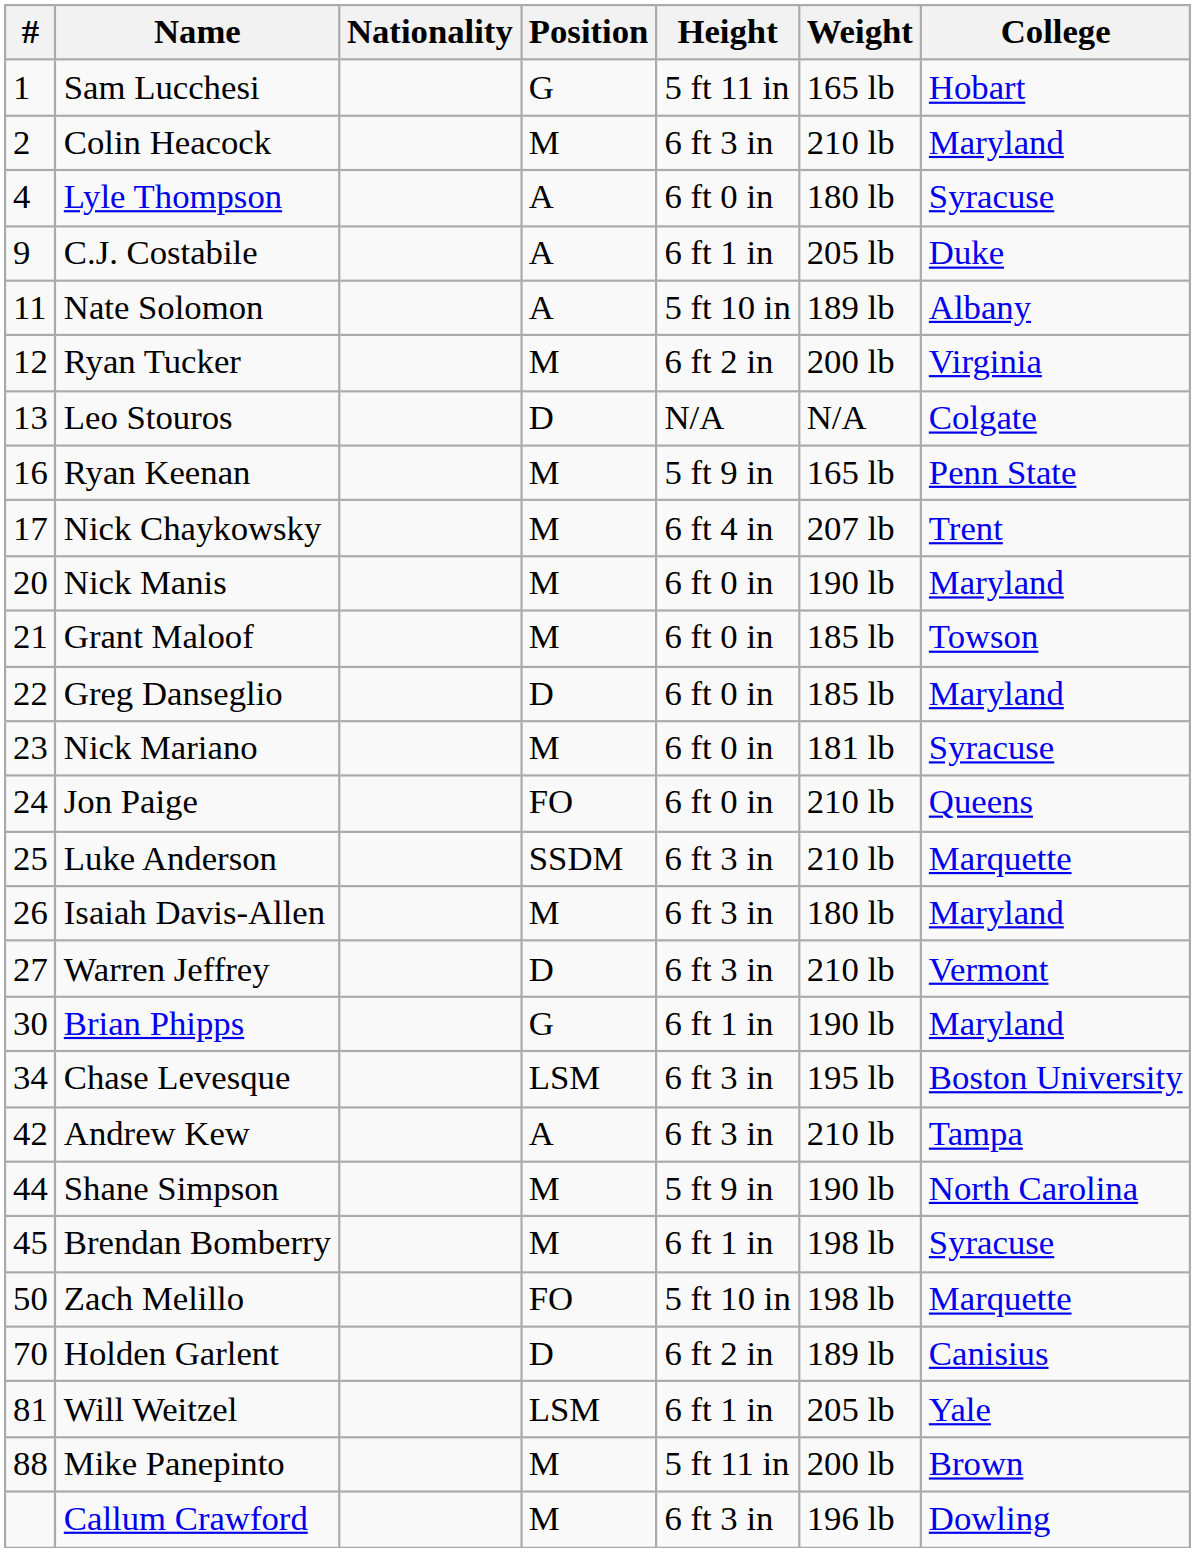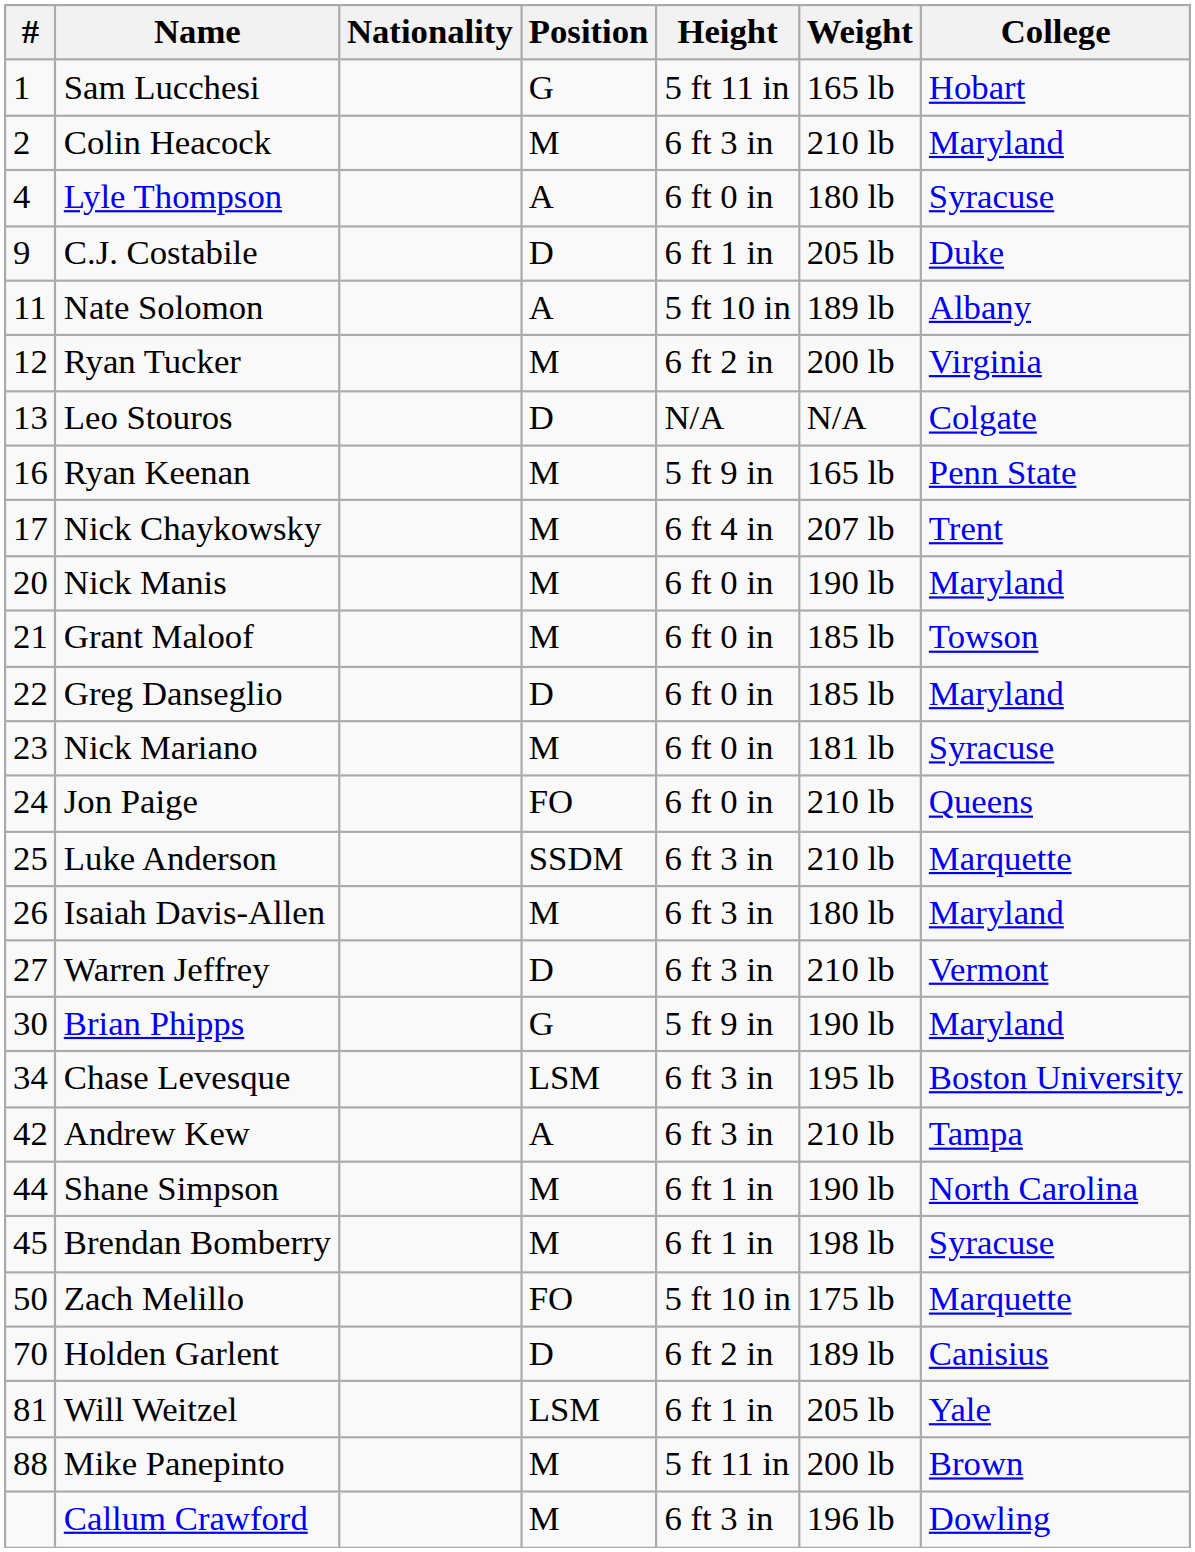C.J. Costabile | Position: A -> D
Brian Phipps | Height: 6 ft 1 in -> 5 ft 9 in
Shane Simpson | Height: 5 ft 9 in -> 6 ft 1 in
Zach Melillo | Weight: 198 lb -> 175 lb
